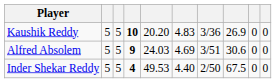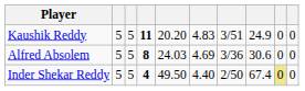Kaushik Reddy | column 4: 10 -> 11
Kaushik Reddy | column 7: 3/36 -> 3/51
Kaushik Reddy | column 8: 26.9 -> 24.9
Alfred Absolem | column 4: 9 -> 8
Alfred Absolem | column 7: 3/51 -> 3/36
Inder Shekar Reddy | column 5: 49.53 -> 49.50
Inder Shekar Reddy | column 8: 67.5 -> 67.4
Inder Shekar Reddy | column 9: no background -> khaki background
